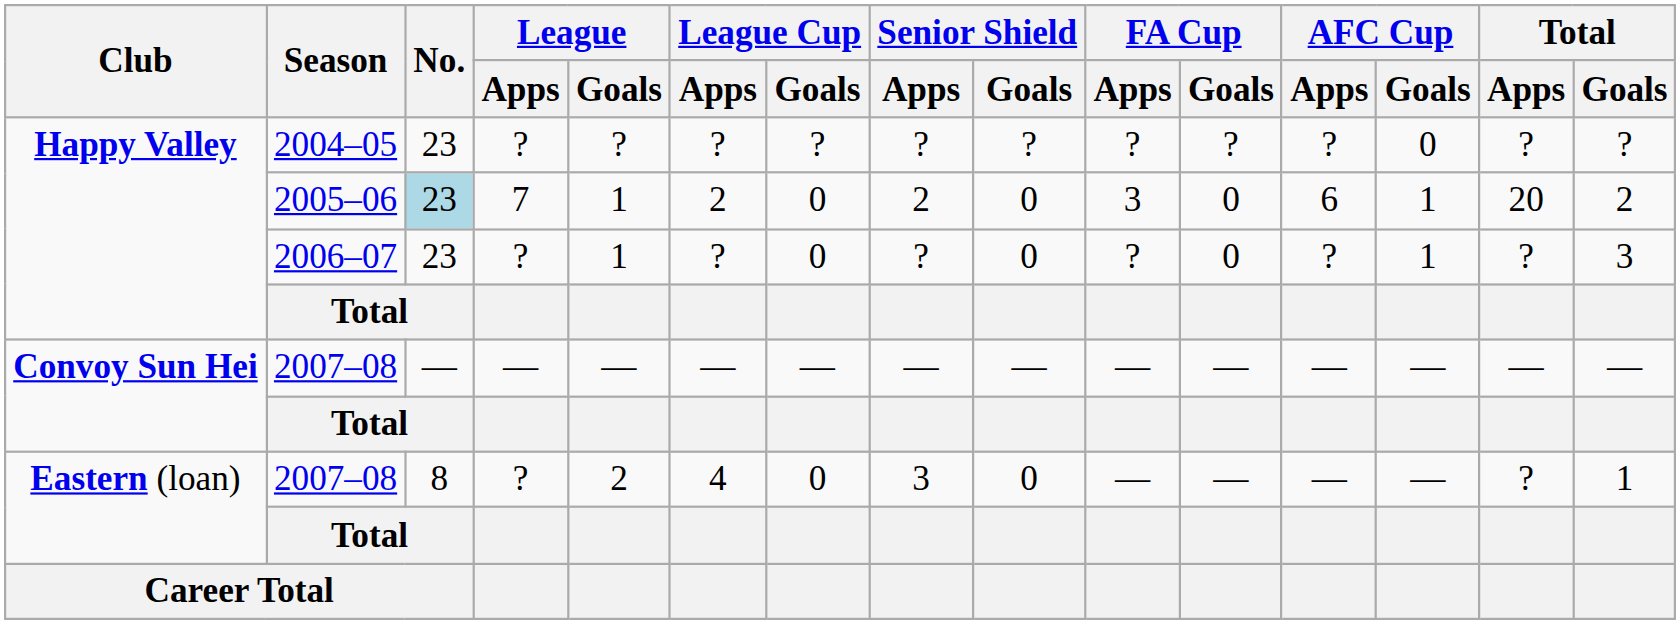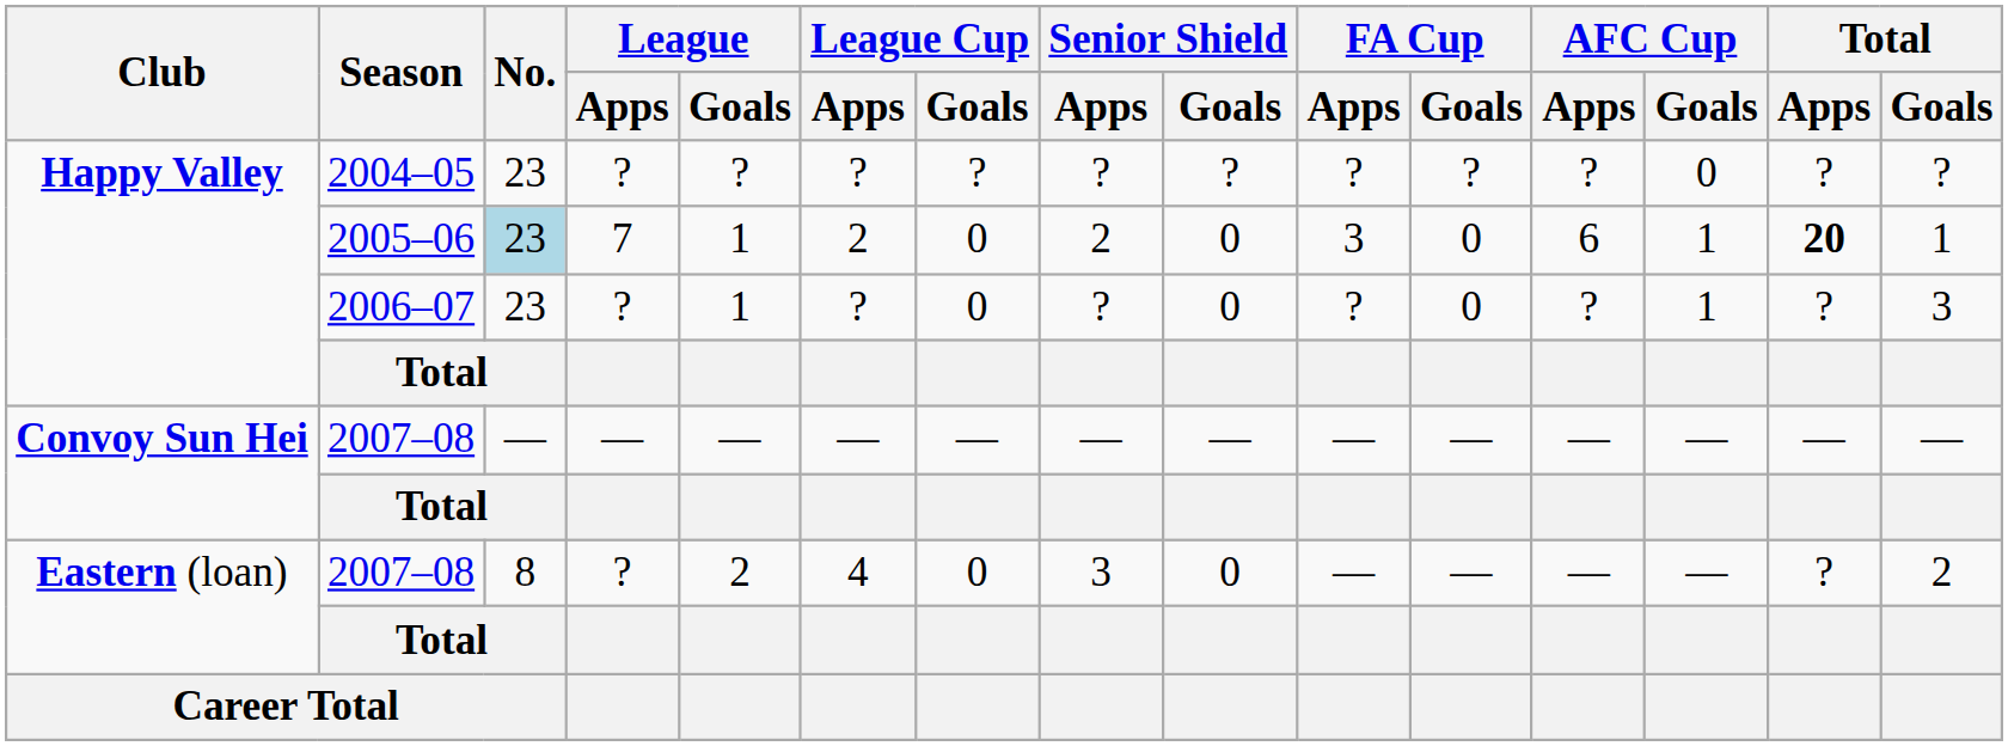2005–06 | Total / Apps: normal -> bold
2005–06 | Total / Goals: 2 -> 1
Eastern (loan) / 2007–08 | Total / Goals: 1 -> 2
